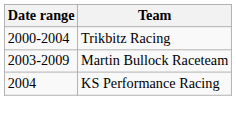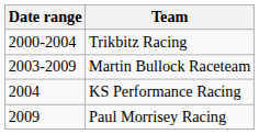+ row: 2009 | Paul Morrisey Racing
